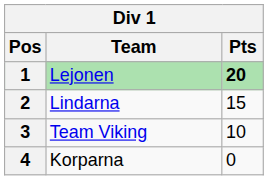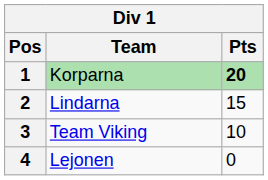1 | Team: Lejonen -> Korparna
4 | Team: Korparna -> Lejonen
